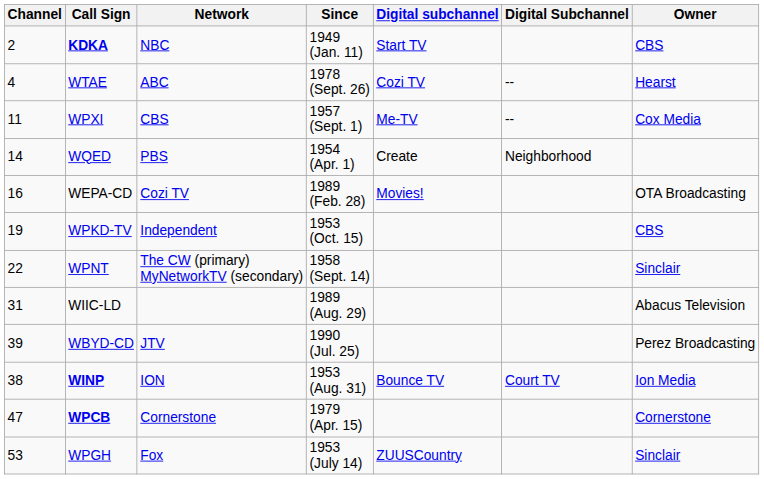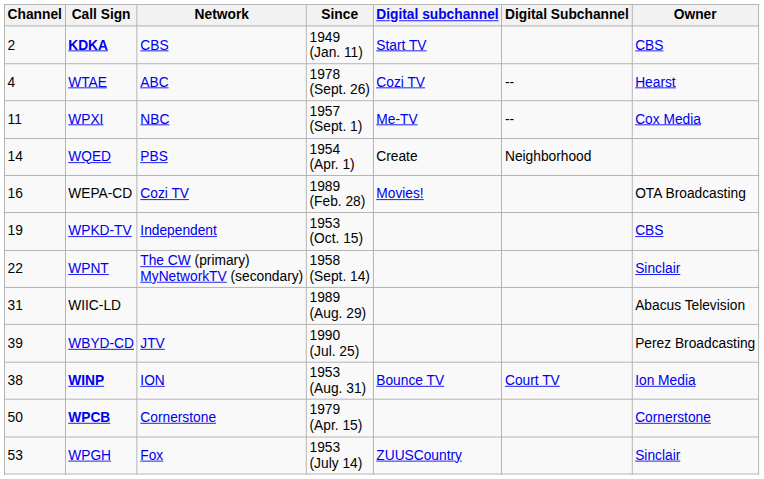KDKA | Network: NBC -> CBS
WPXI | Network: CBS -> NBC
WPCB | Channel: 47 -> 50
